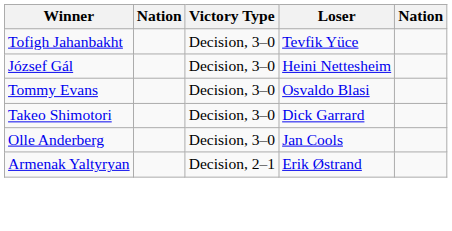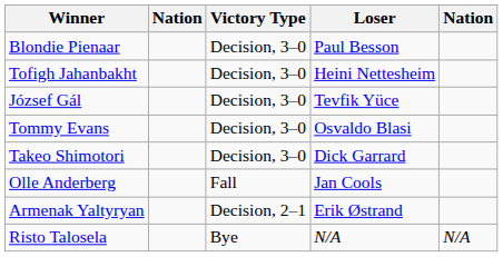+ row: Blondie Pienaar | Decision, 3–0 | Paul Besson
Tofigh Jahanbakht | Loser: Tevfik Yüce -> Heini Nettesheim
József Gál | Loser: Heini Nettesheim -> Tevfik Yüce
Olle Anderberg | Victory Type: Decision, 3–0 -> Fall
+ row: Risto Talosela | Bye | N/A | N/A
